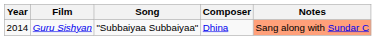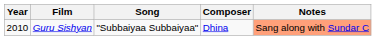Guru Sishyan | Year: 2014 -> 2010
